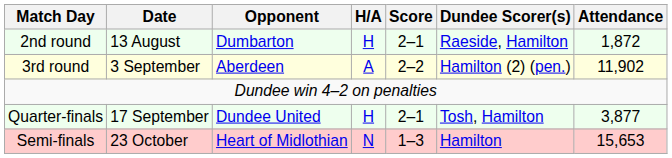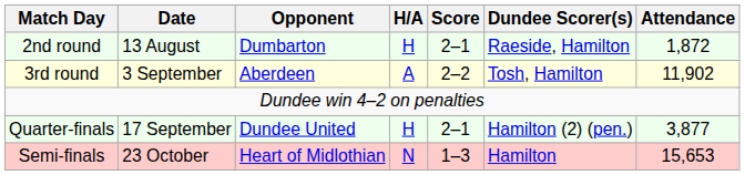3rd round | Dundee Scorer(s): Hamilton (2) (pen.) -> Tosh, Hamilton
Quarter-finals | Dundee Scorer(s): Tosh, Hamilton -> Hamilton (2) (pen.)
